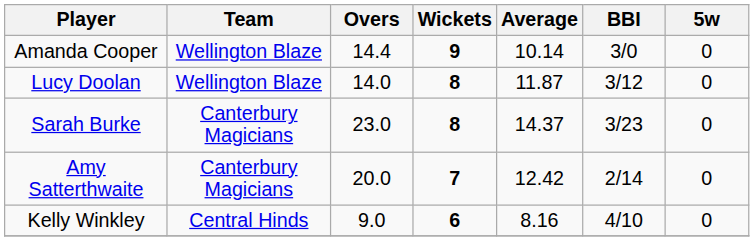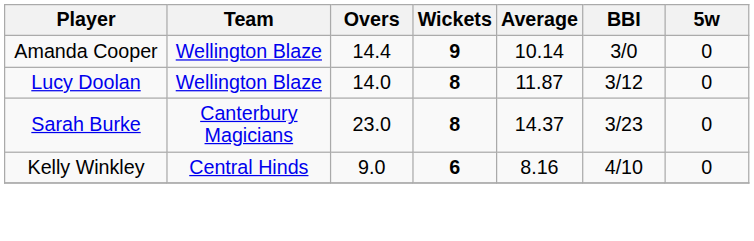- row: Amy Satterthwaite | Canterbury Magicians | 20.0 | 7 | 12.42 | 2/14 | 0
